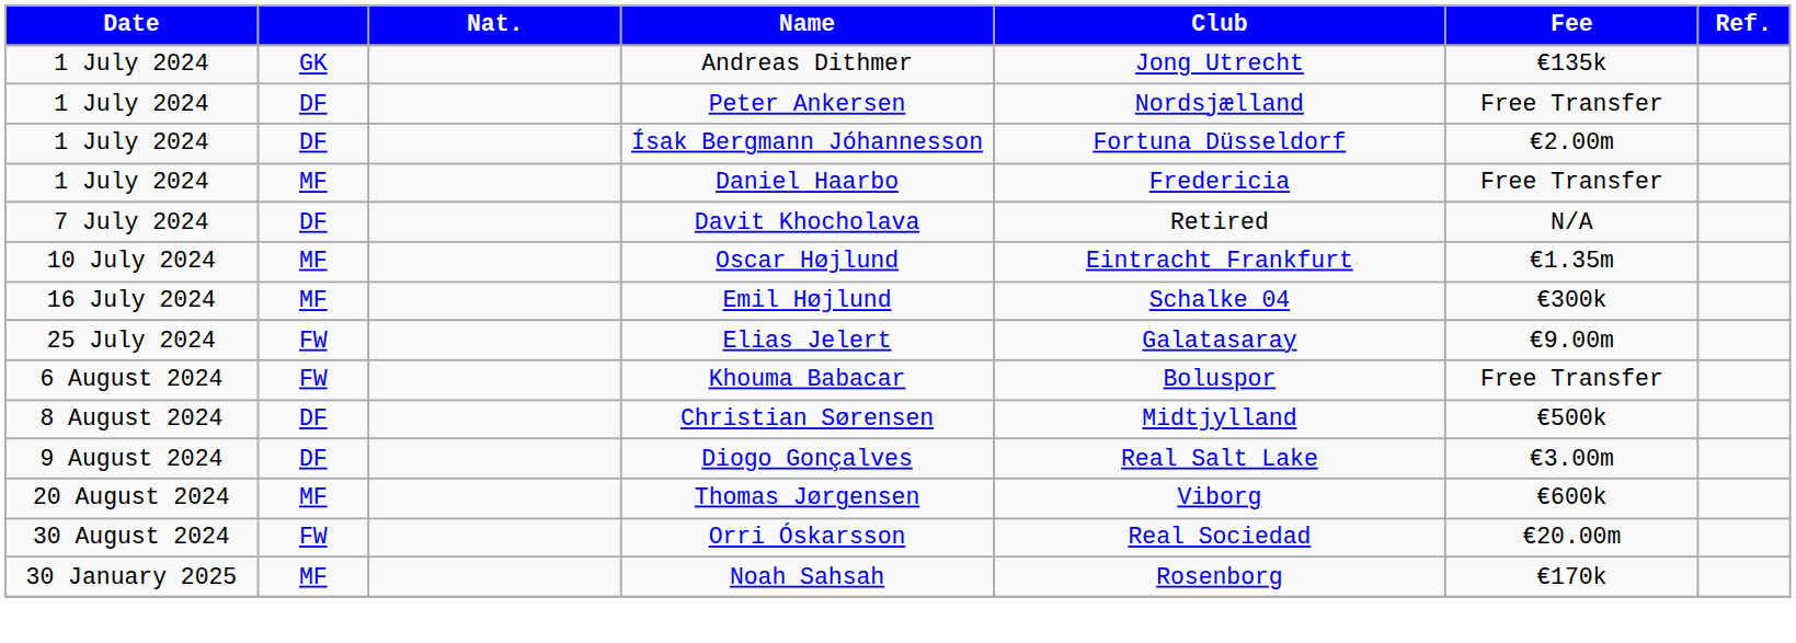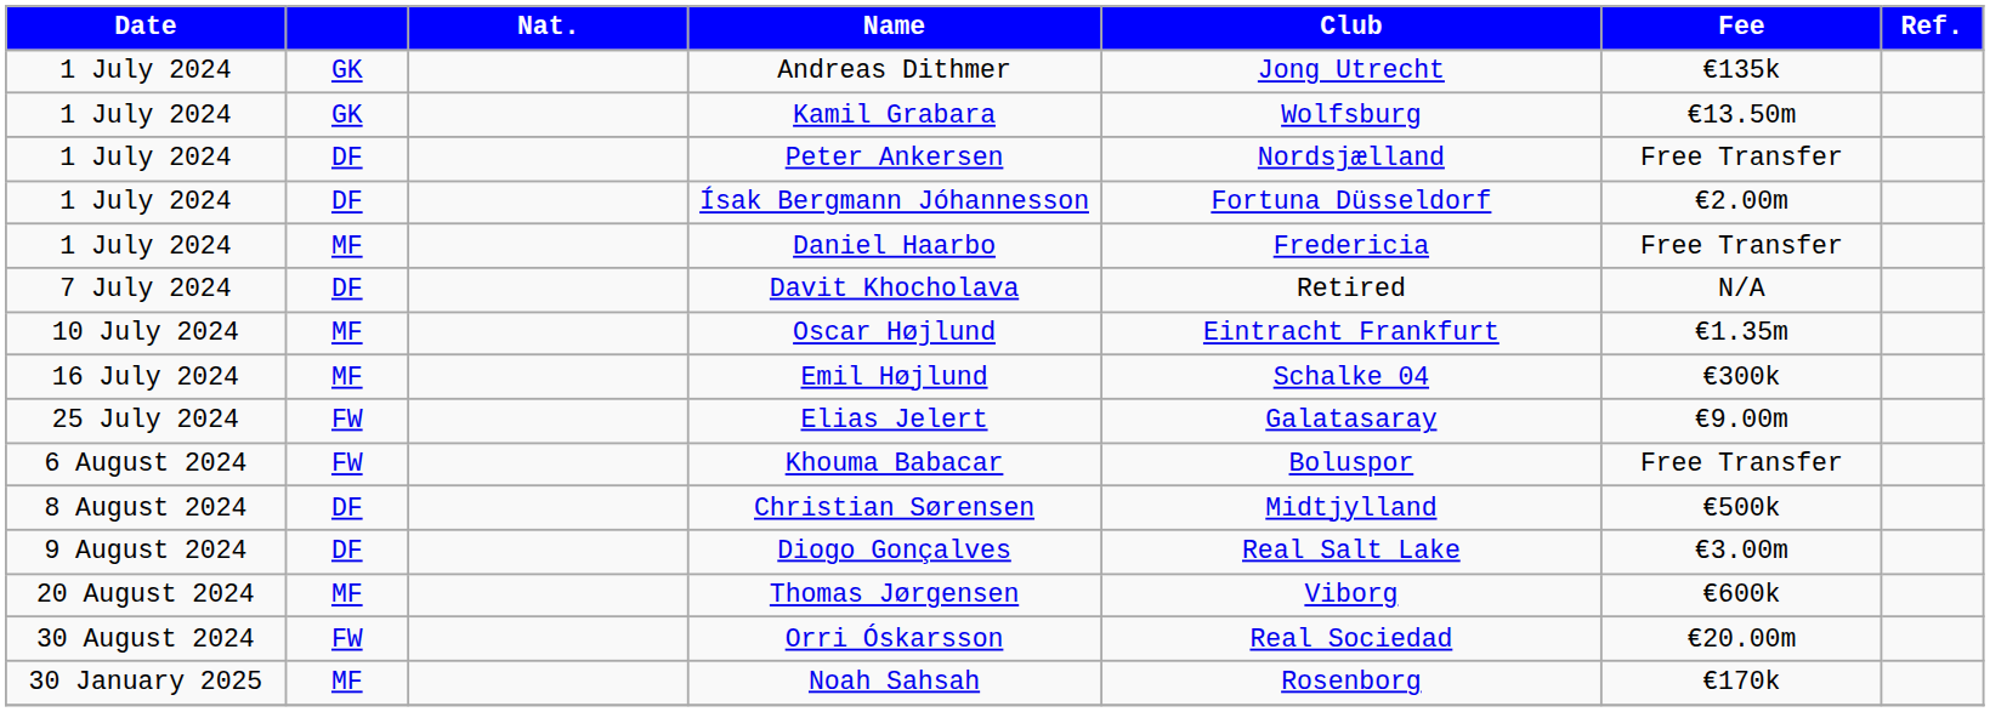+ row: 1 July 2024 | GK | Kamil Grabara | Wolfsburg | €13.50m
